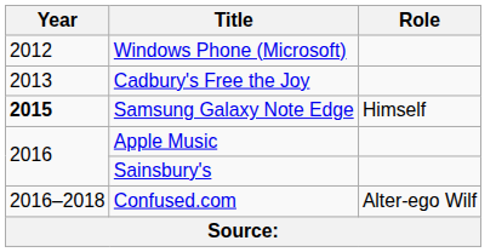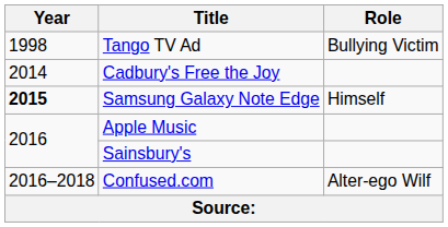+ row: 1998 | Tango TV Ad | Bullying Victim
- row: 2012 | Windows Phone (Microsoft)
Cadbury's Free the Joy | Year: 2013 -> 2014
